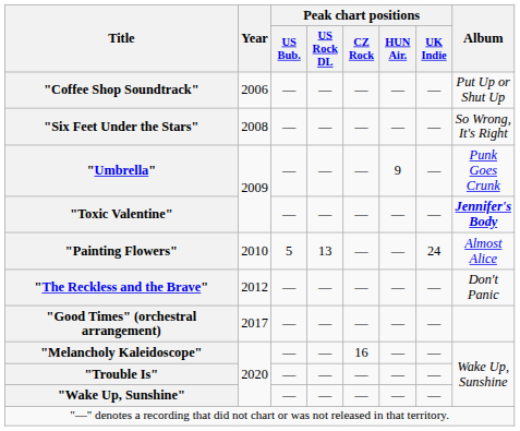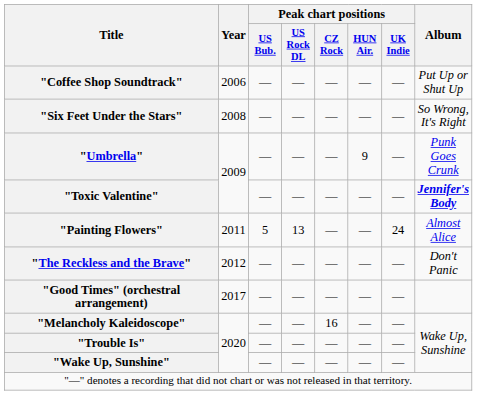"Painting Flowers" | Year: 2010 -> 2011
